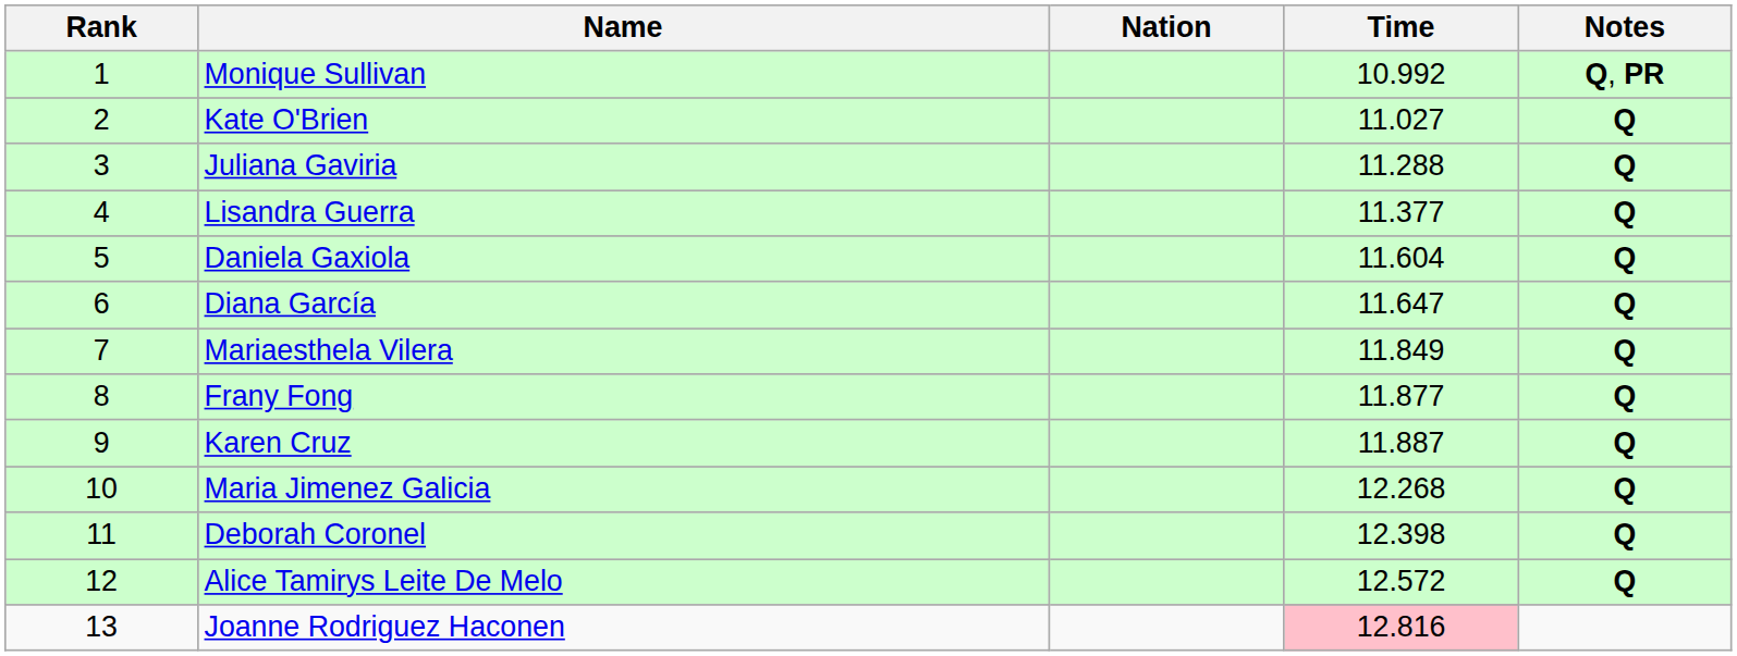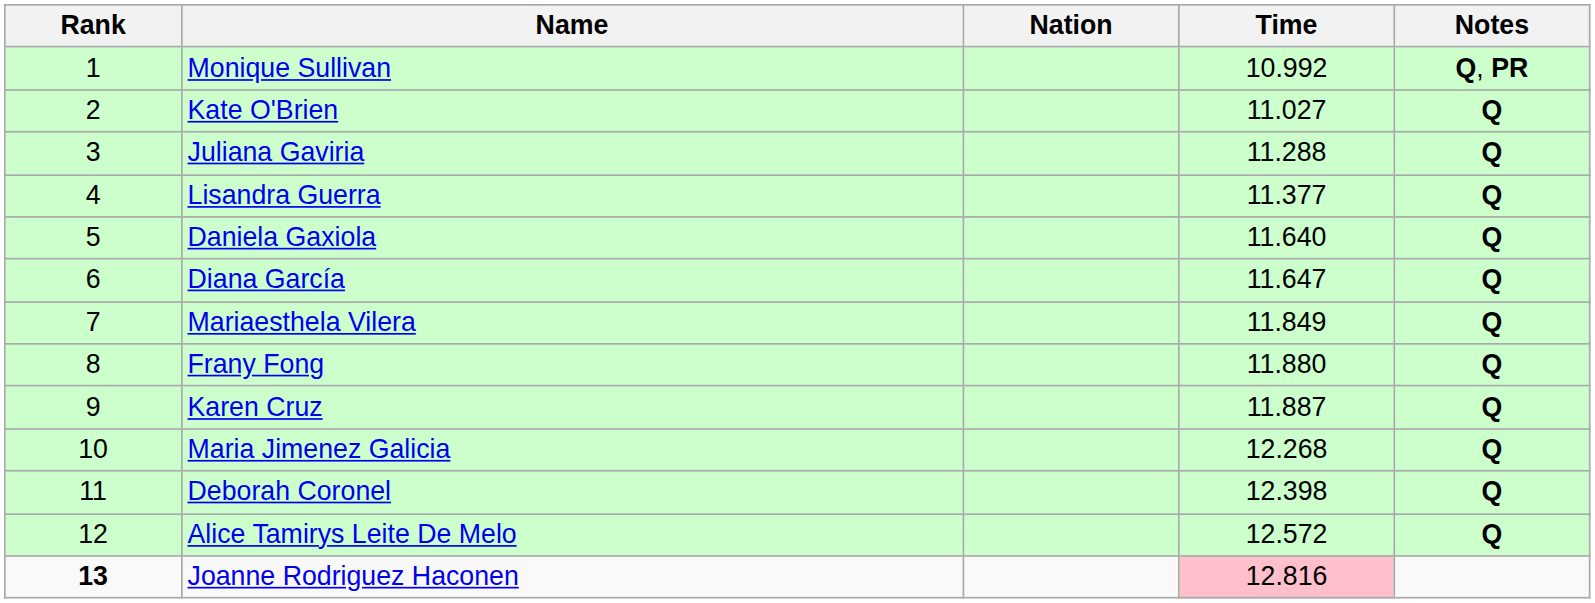Daniela Gaxiola | Time: 11.604 -> 11.640
Frany Fong | Time: 11.877 -> 11.880
Joanne Rodriguez Haconen | Rank: normal -> bold
